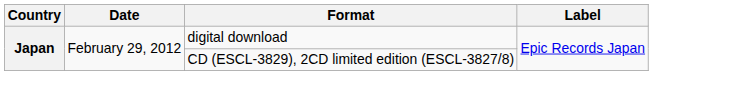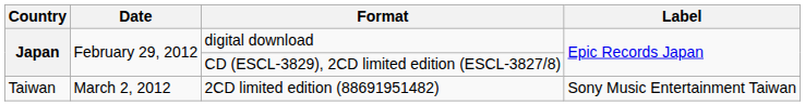+ row: Taiwan | March 2, 2012 | 2CD limited edition (88691951482) | Sony Music Entertainment Taiwan
